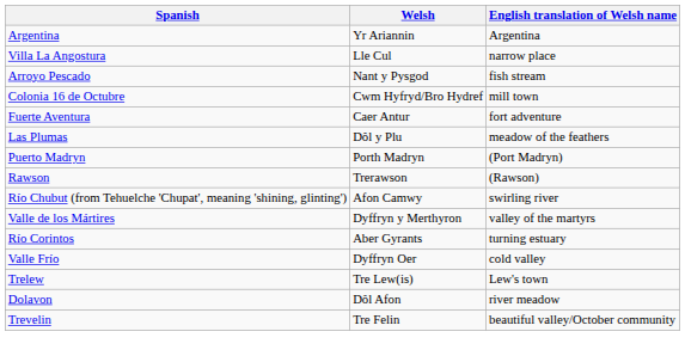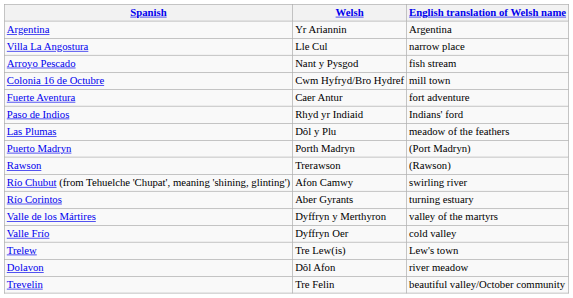+ row: Paso de Indios | Rhyd yr Indiaid | Indians' ford
rows swapped: Río Corintos <-> Valle de los Mártires
